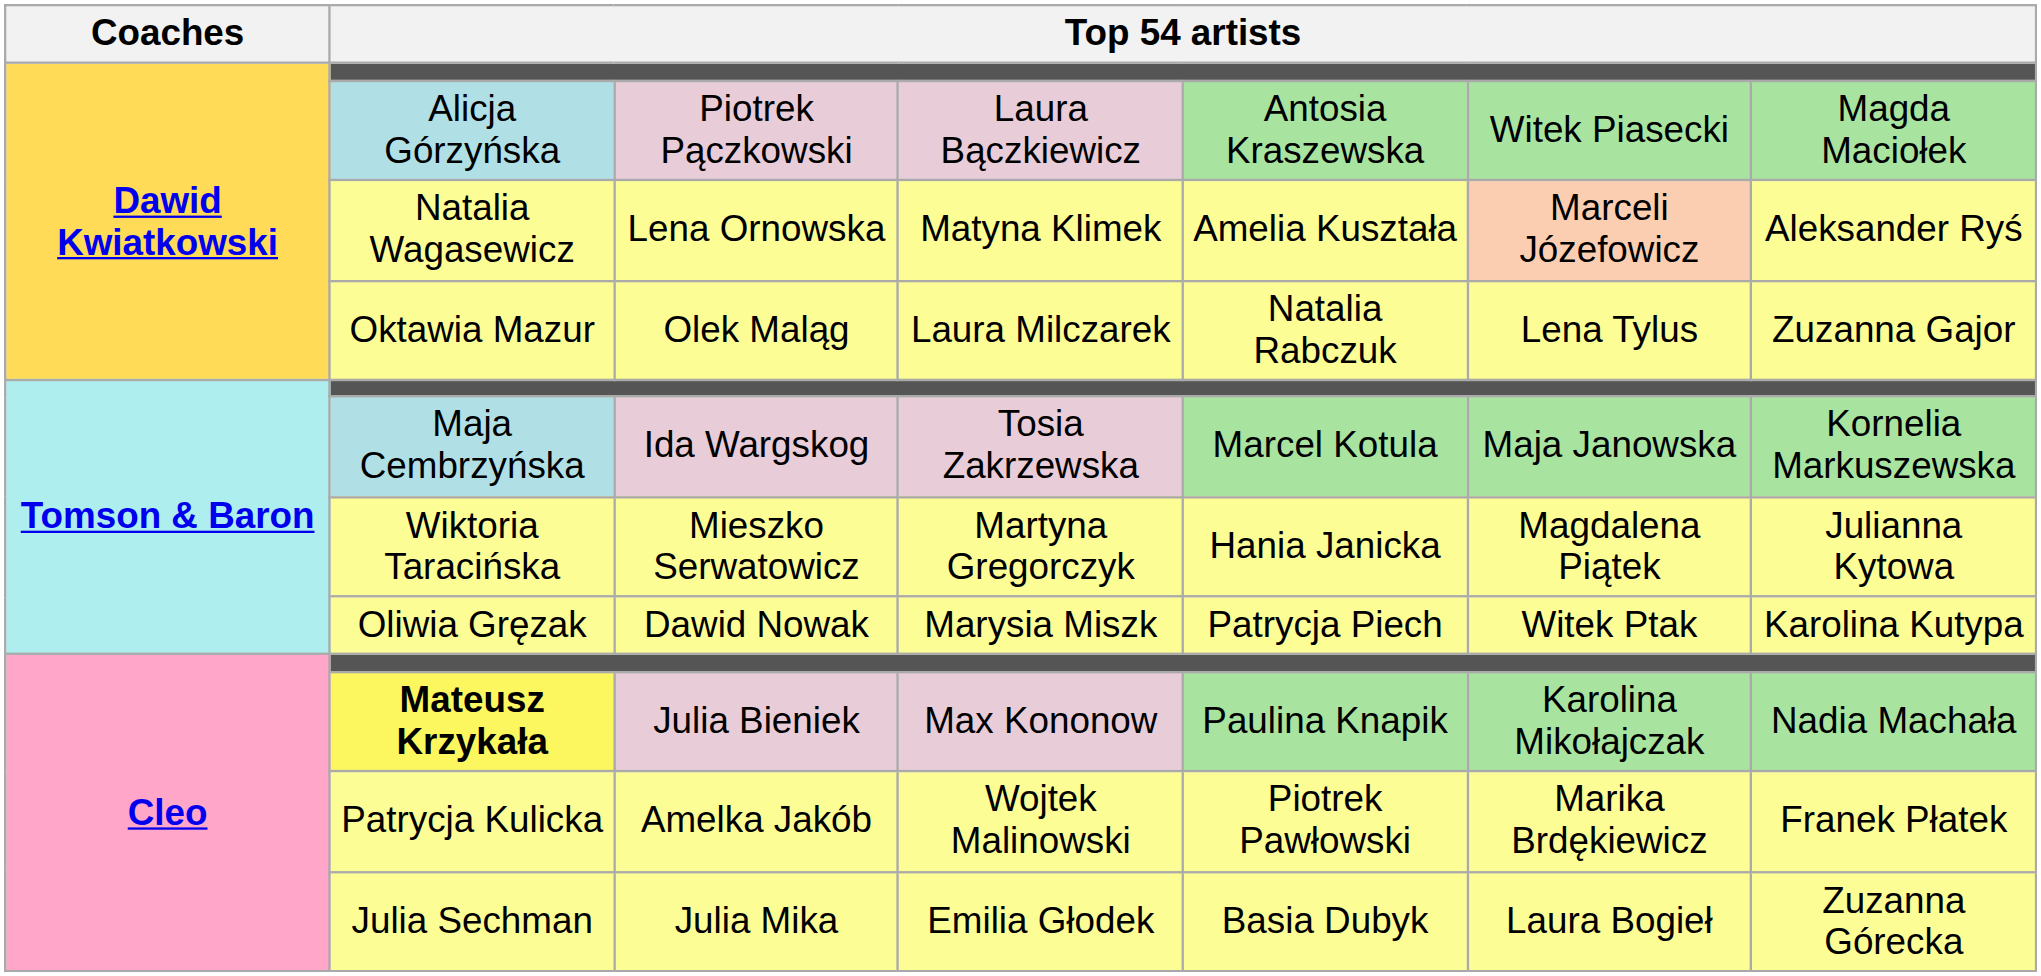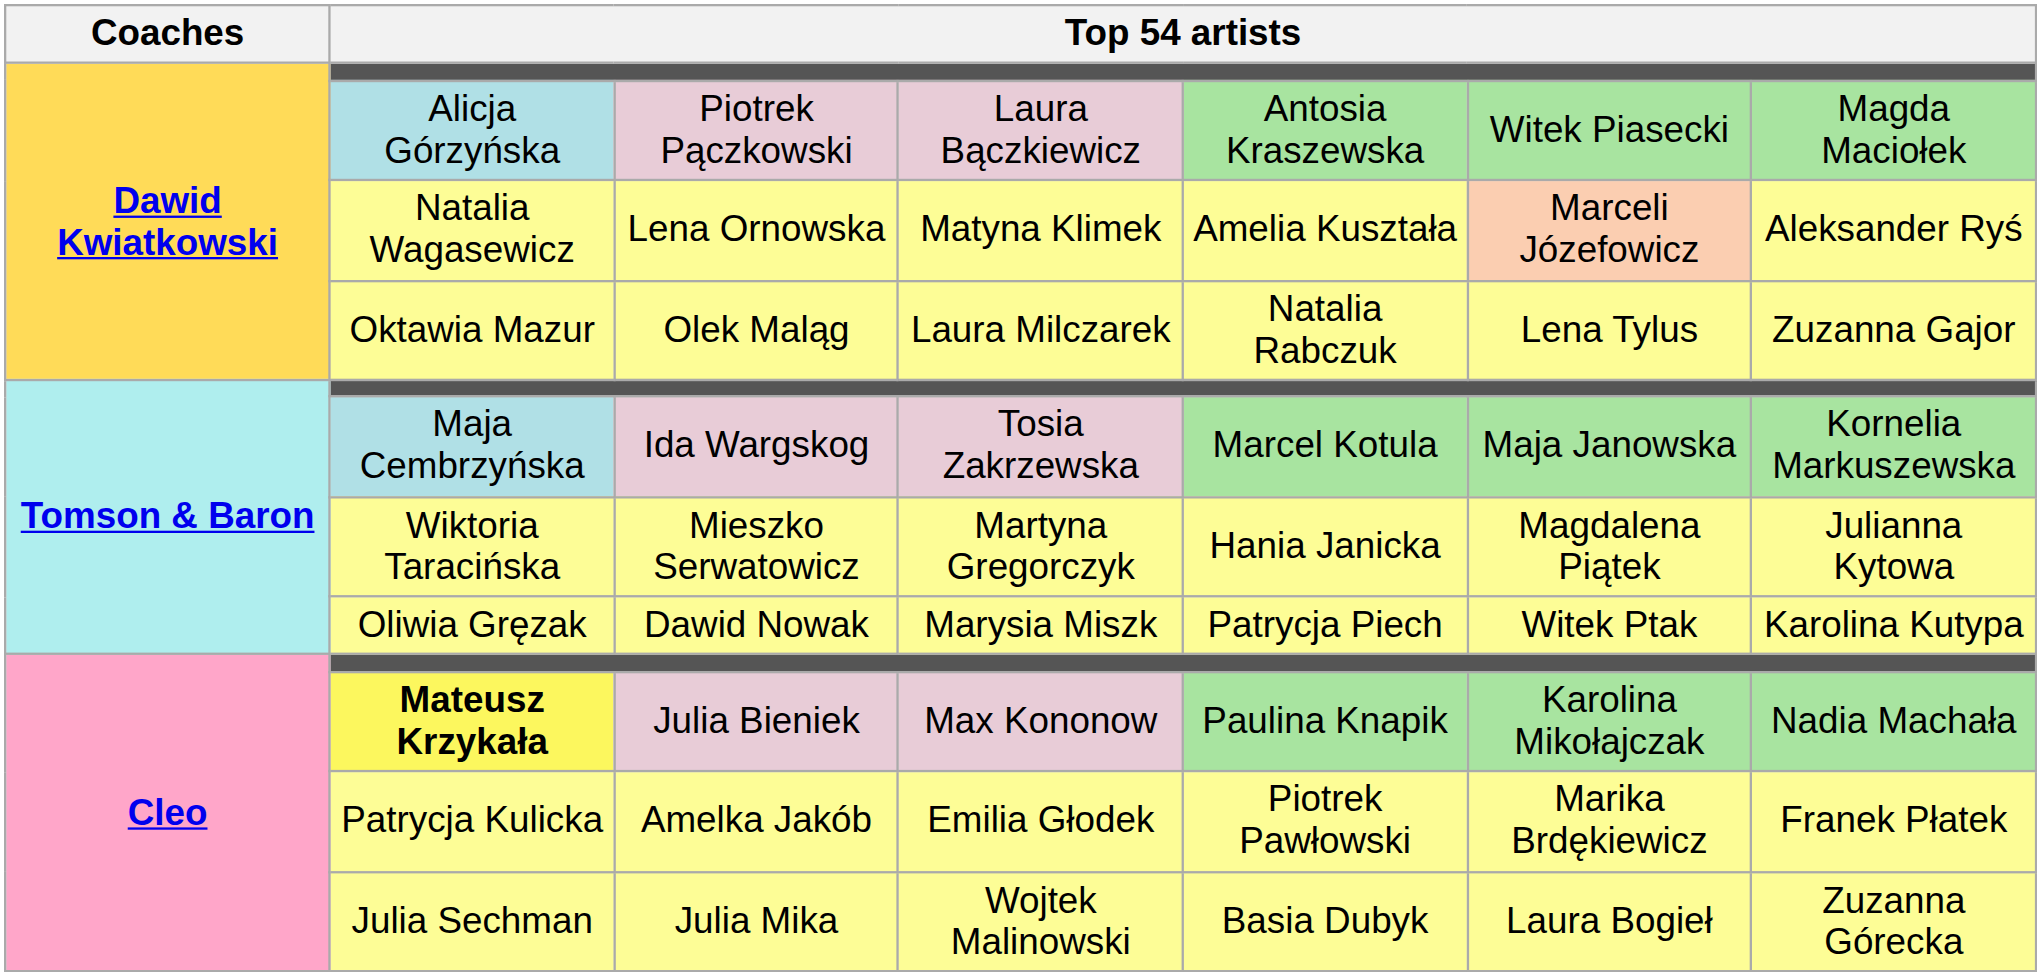Patrycja Kulicka | column 4: Wojtek Malinowski -> Emilia Głodek
Julia Sechman | column 4: Emilia Głodek -> Wojtek Malinowski
